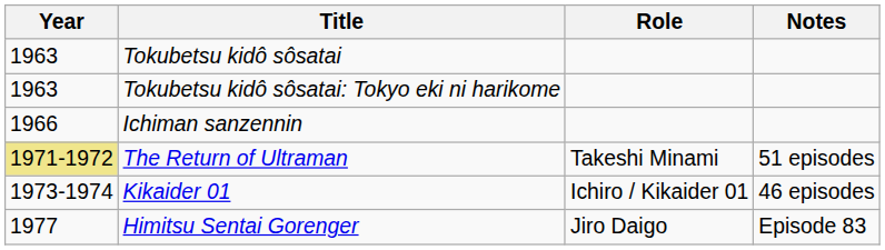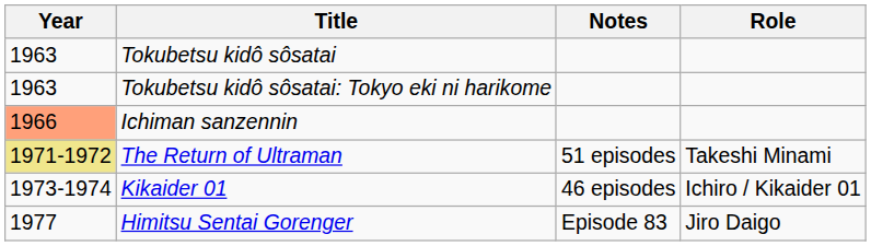columns swapped: Role <-> Notes
Ichiman sanzennin | Year: no background -> lightsalmon background
